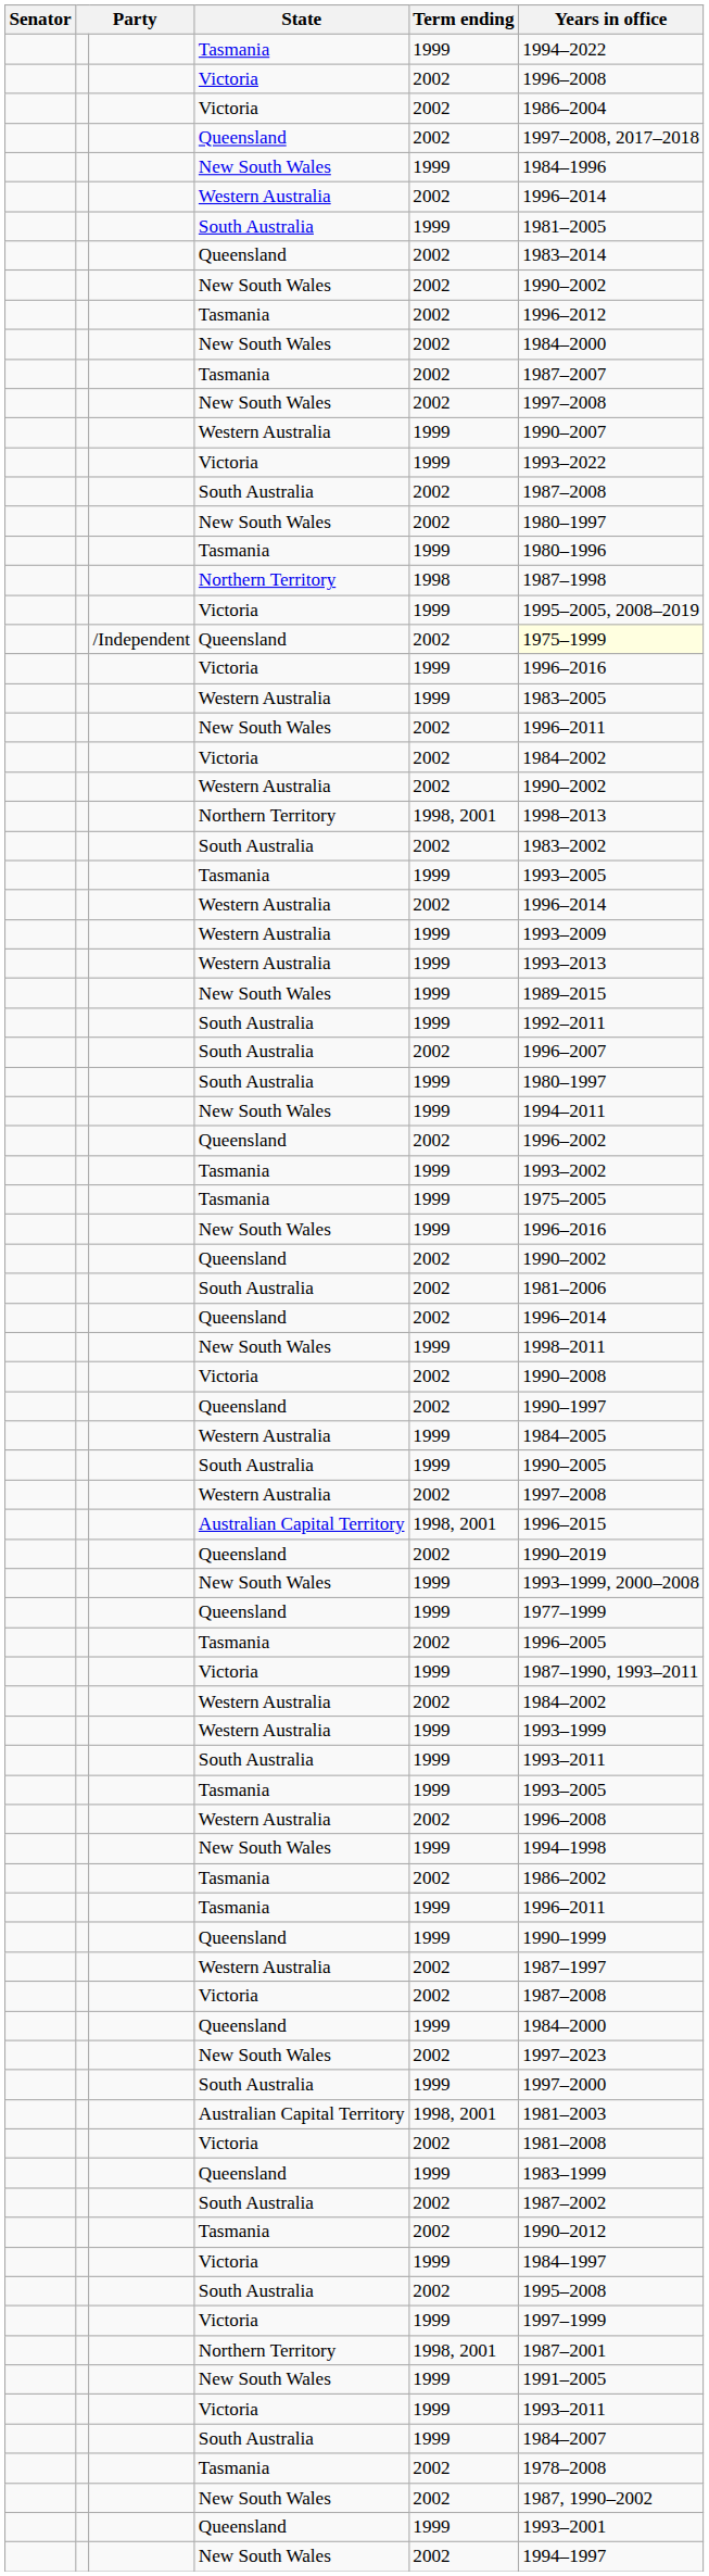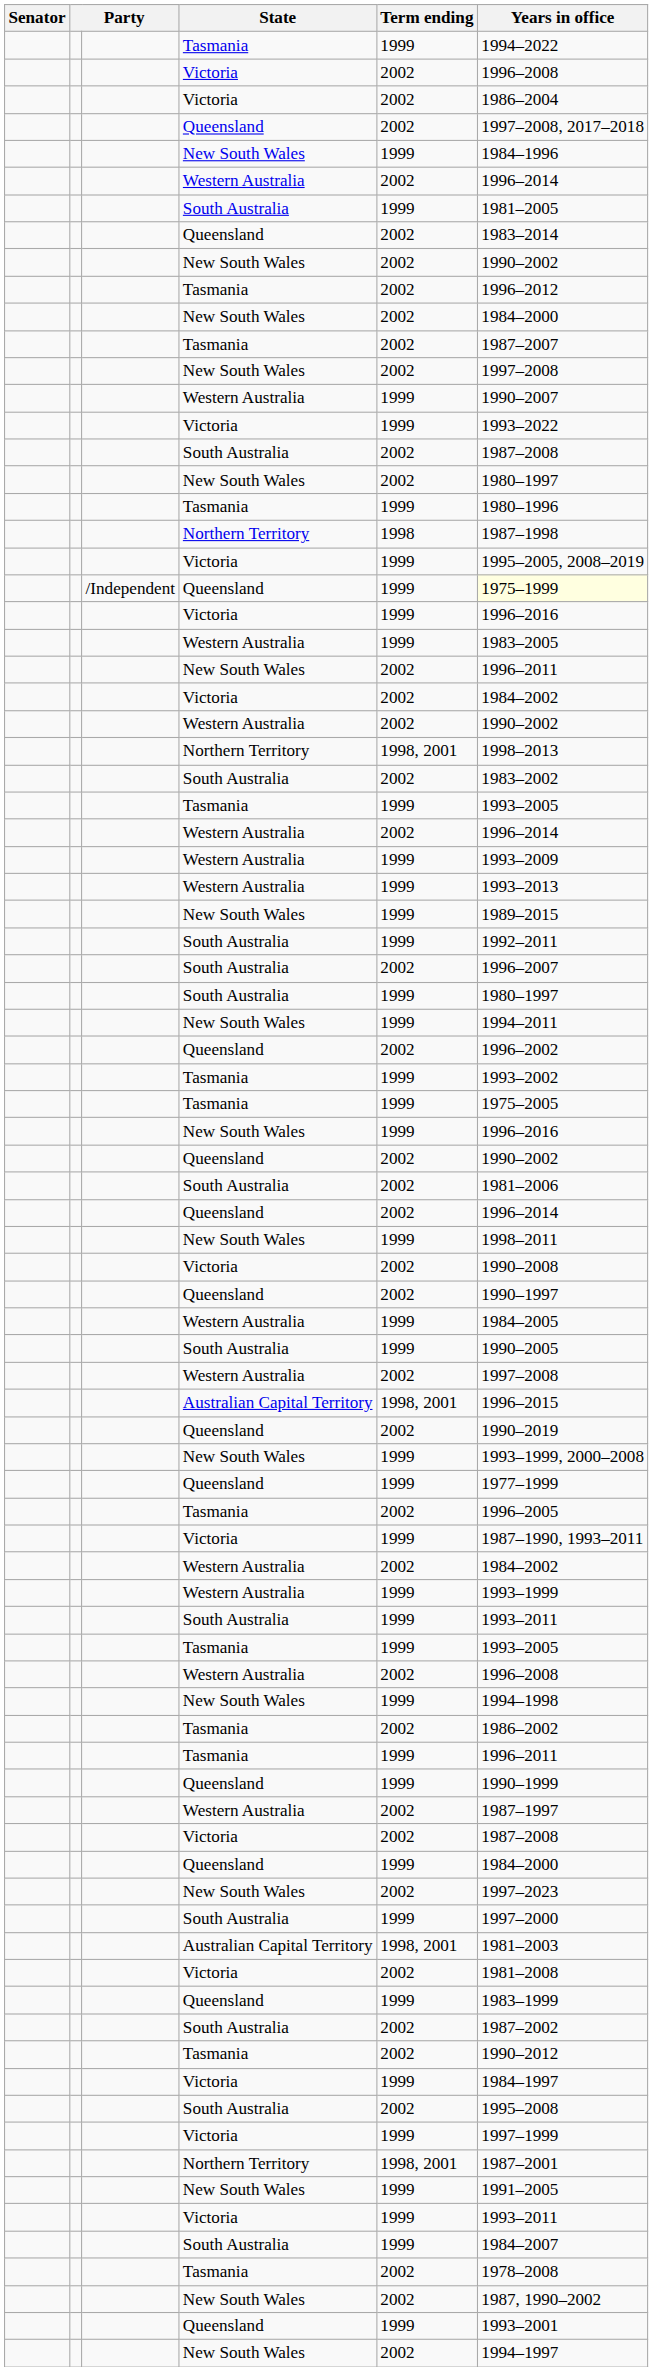/Independent / Queensland | Term ending: 2002 -> 1999
